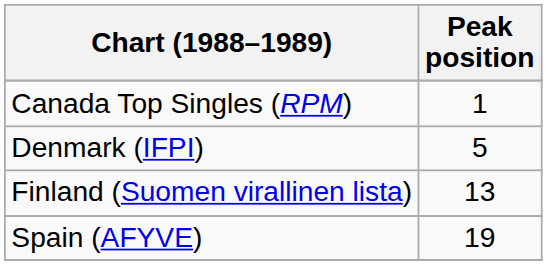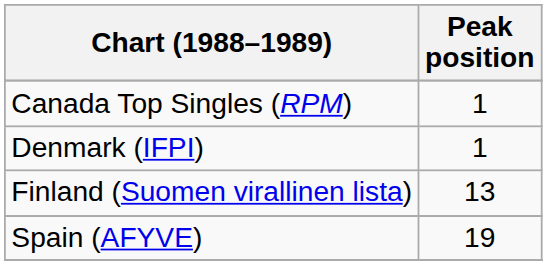Denmark (IFPI) | Peak position: 5 -> 1
